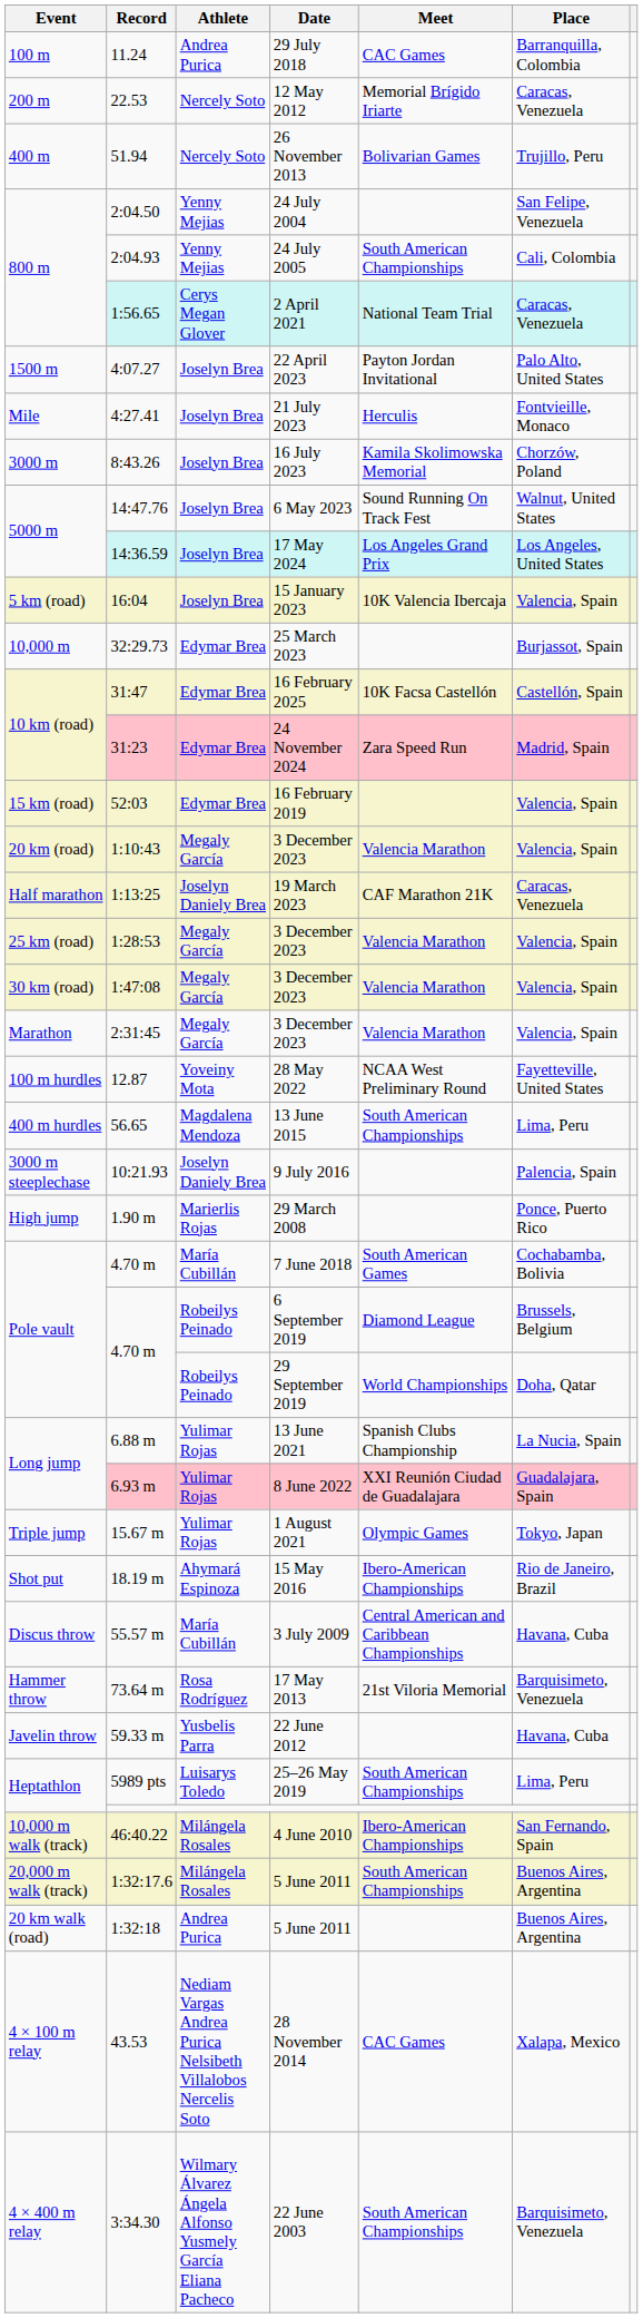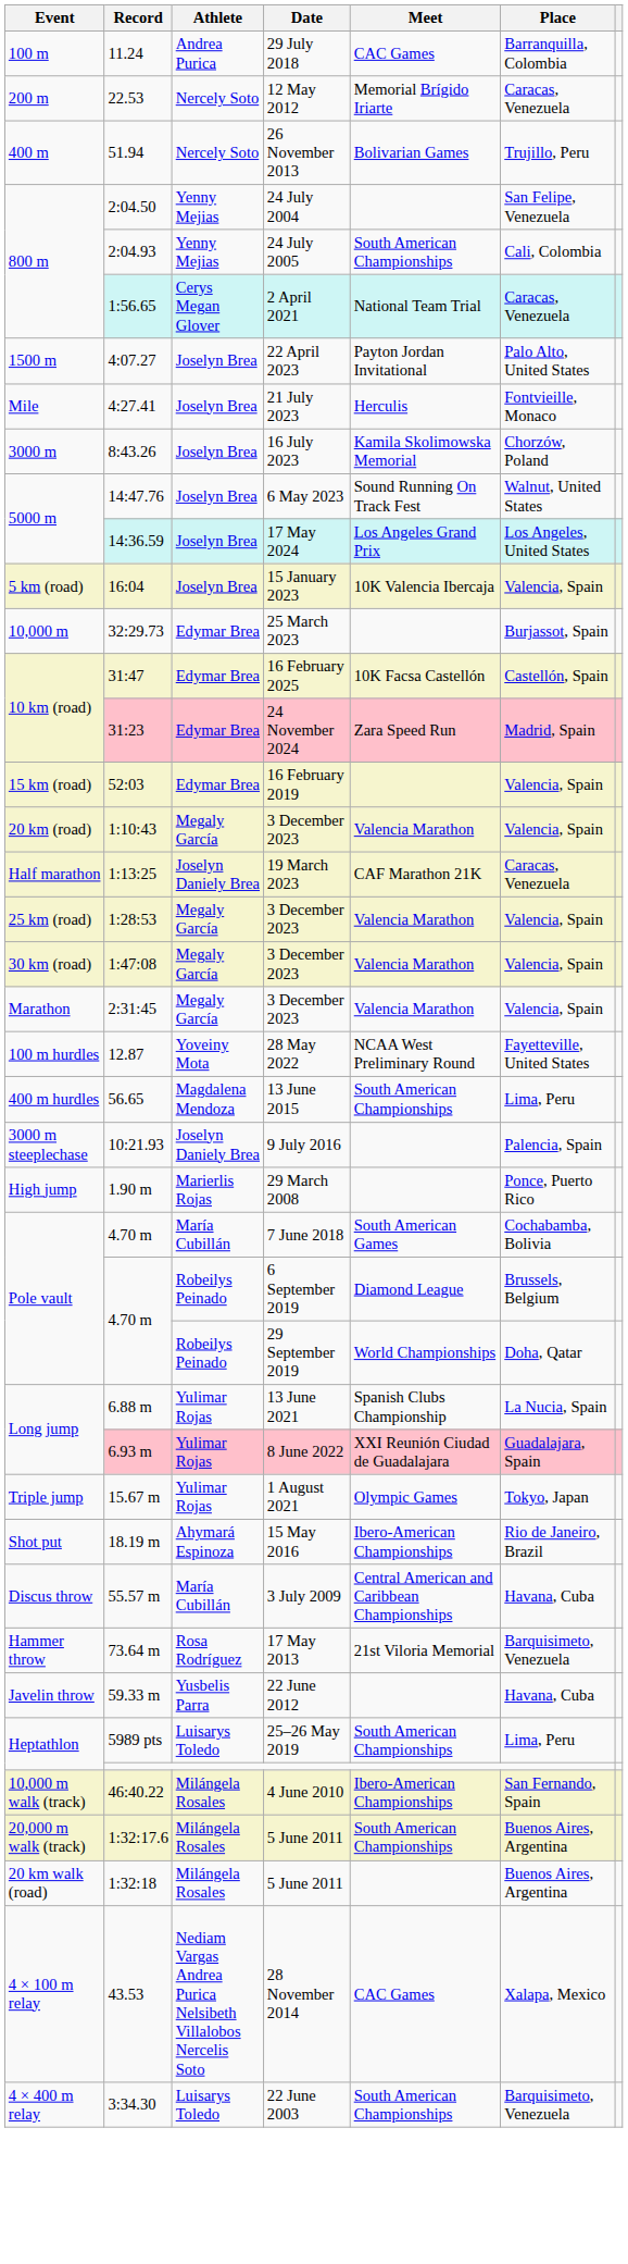1:32:18 / 5 June 2011 | Athlete: Andrea Purica -> Milángela Rosales
22 June 2003 | Athlete: Wilmary Álvarez Ángela Alfonso Yusmely García Eliana Pacheco -> Luisarys Toledo
